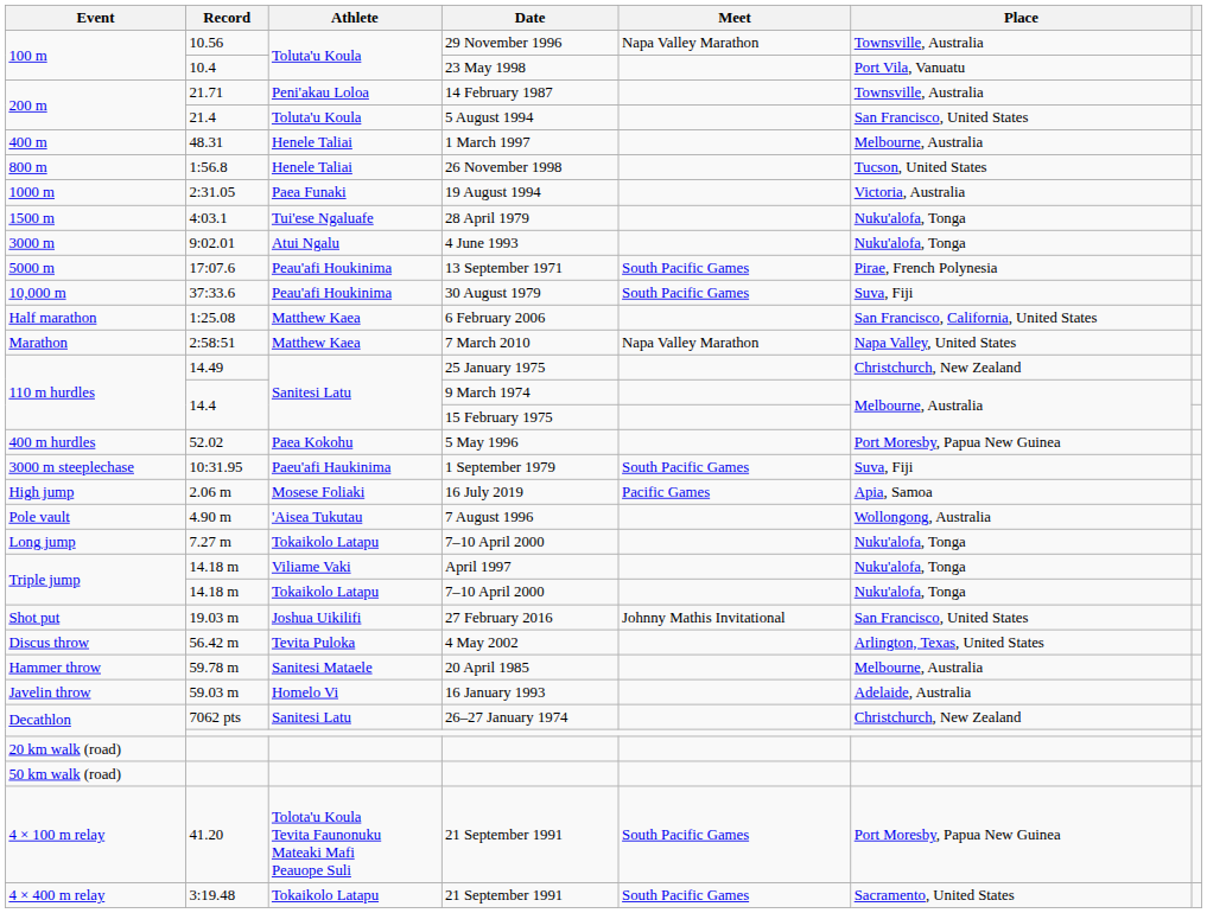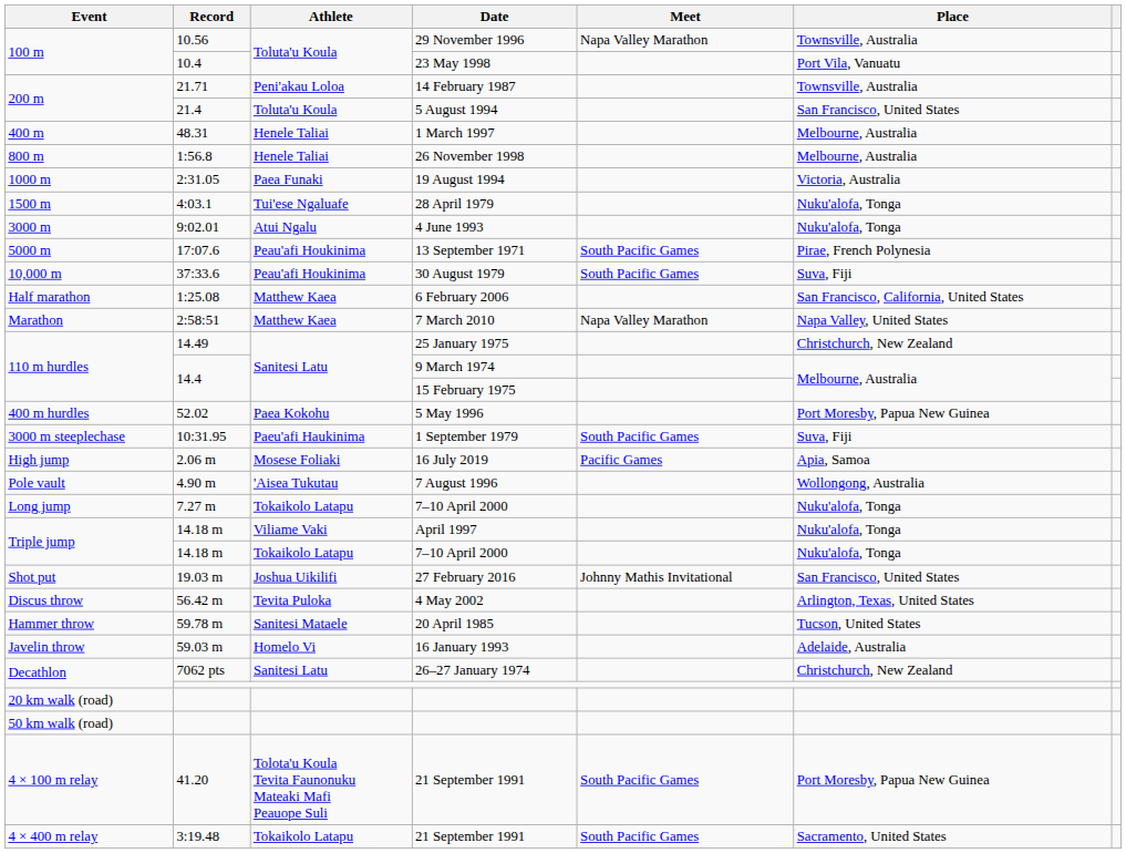1:56.8 | Place: Tucson, United States -> Melbourne, Australia
59.78 m | Place: Melbourne, Australia -> Tucson, United States
